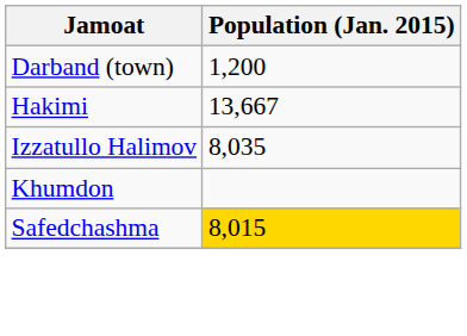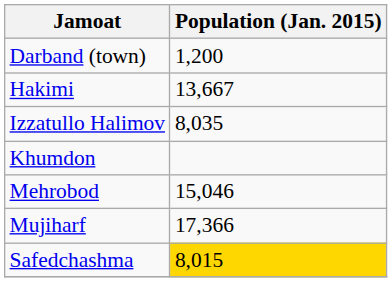+ row: Mehrobod | 15,046
+ row: Mujiharf | 17,366
